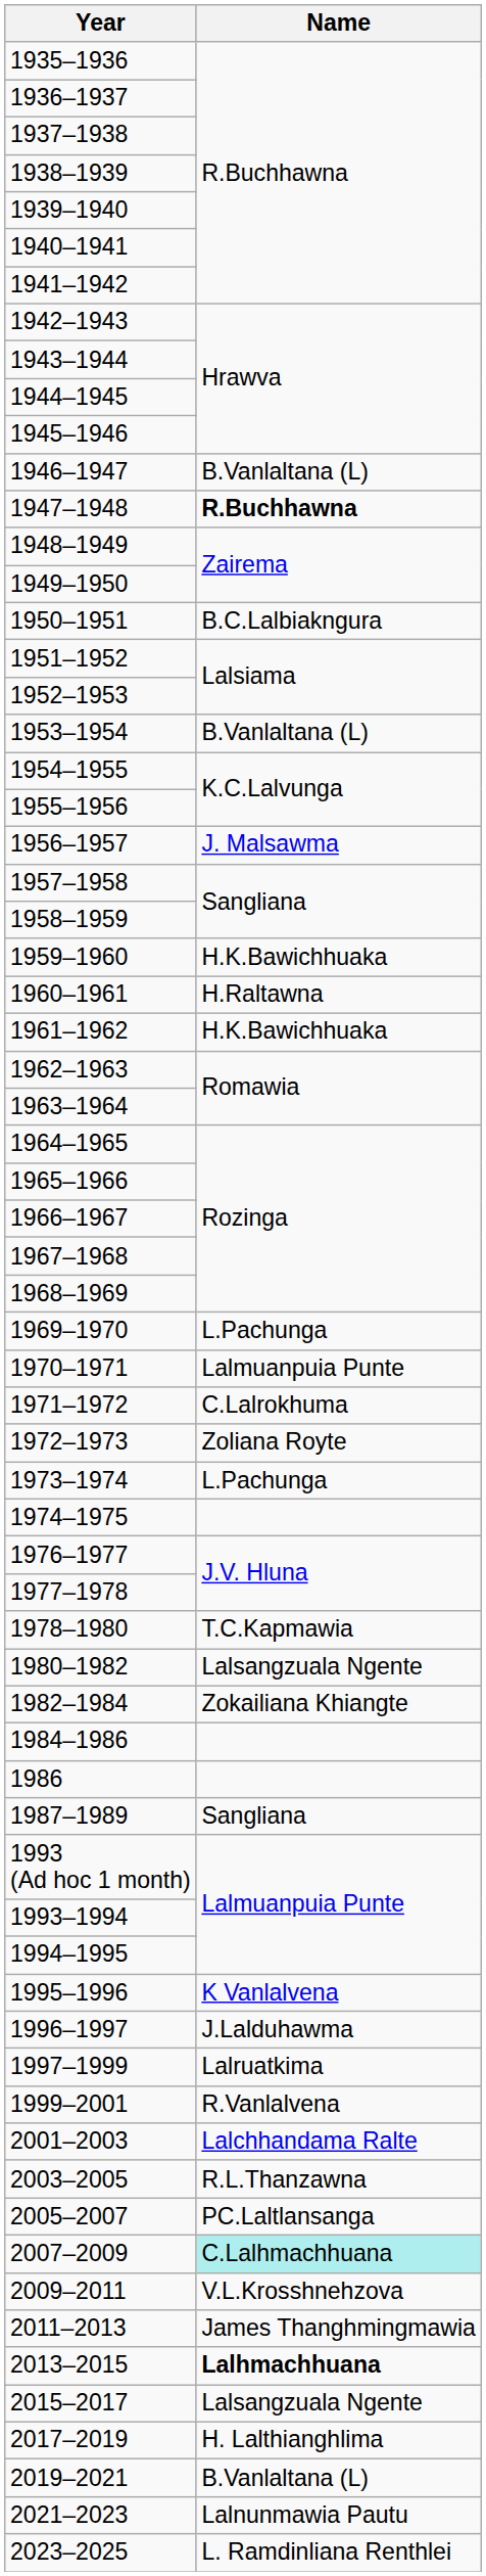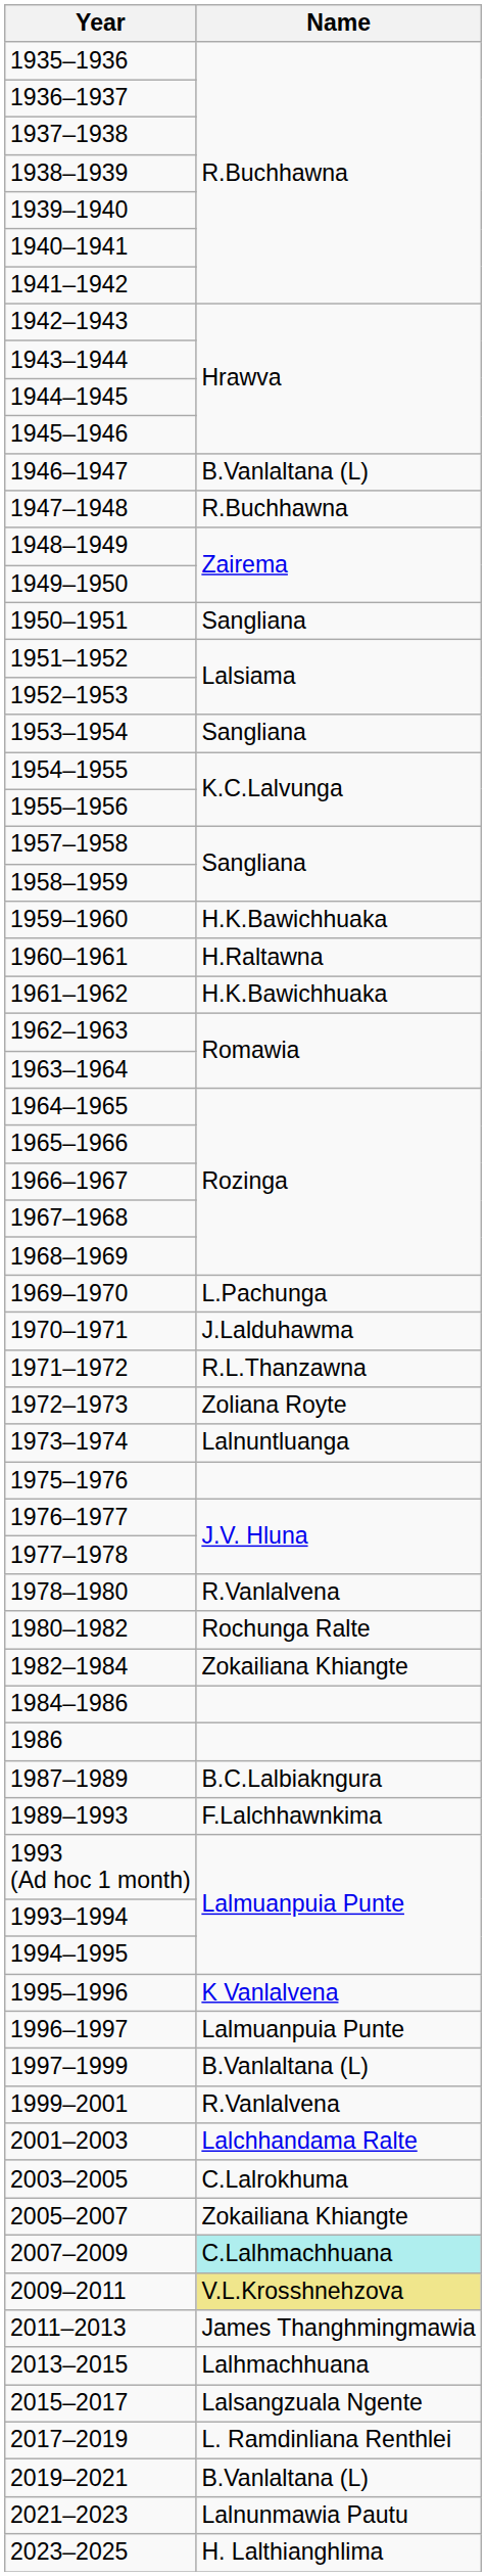1947–1948 | Name: bold -> normal
1950–1951 | Name: B.C.Lalbiakngura -> Sangliana
1953–1954 | Name: B.Vanlaltana (L) -> Sangliana
- row: 1956–1957 | J. Malsawma
1970–1971 | Name: Lalmuanpuia Punte -> J.Lalduhawma
1971–1972 | Name: C.Lalrokhuma -> R.L.Thanzawna
1973–1974 | Name: L.Pachunga -> Lalnuntluanga
- row: 1974–1975
+ row: 1975–1976
1978–1980 | Name: T.C.Kapmawia -> R.Vanlalvena
1980–1982 | Name: Lalsangzuala Ngente -> Rochunga Ralte
1987–1989 | Name: Sangliana -> B.C.Lalbiakngura
+ row: 1989–1993 | F.Lalchhawnkima
1996–1997 | Name: J.Lalduhawma -> Lalmuanpuia Punte
1997–1999 | Name: Lalruatkima -> B.Vanlaltana (L)
2003–2005 | Name: R.L.Thanzawna -> C.Lalrokhuma
2005–2007 | Name: PC.Laltlansanga -> Zokailiana Khiangte
2009–2011 | Name: no background -> khaki background
2013–2015 | Name: bold -> normal
2017–2019 | Name: H. Lalthianghlima -> L. Ramdinliana Renthlei
2023–2025 | Name: L. Ramdinliana Renthlei -> H. Lalthianghlima
